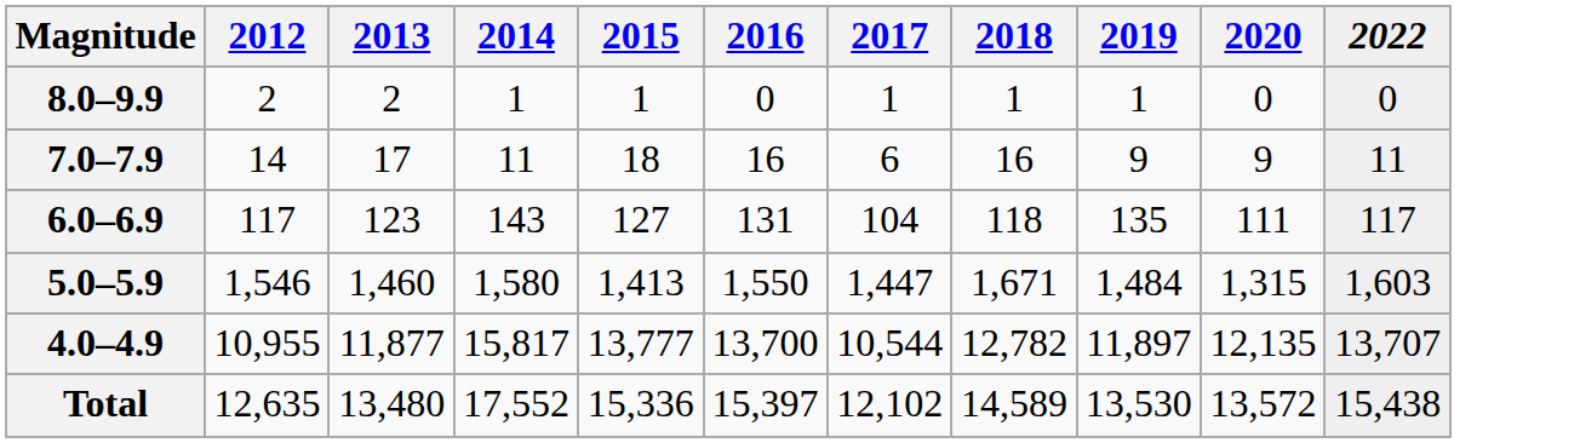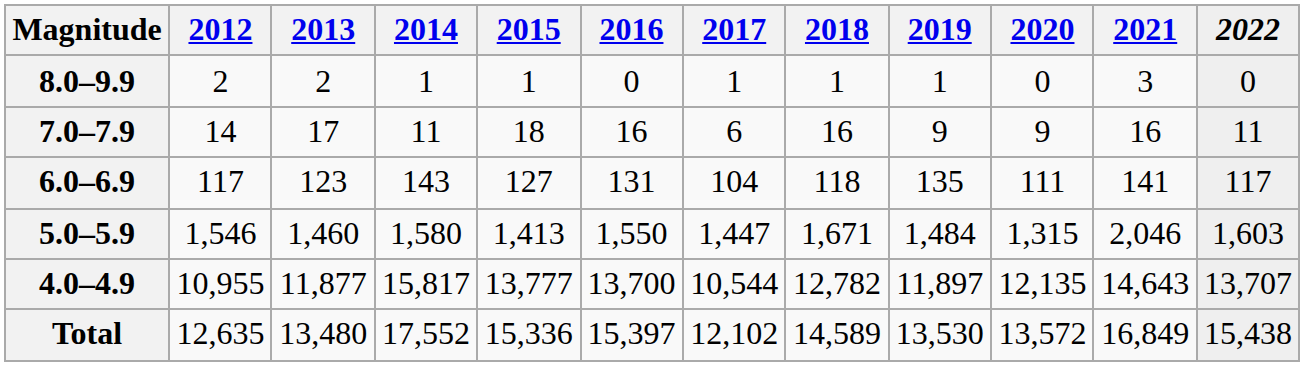+ column: 2021 | 3 | 16 | 141 | 2,046 | 14,643 | 16,849
